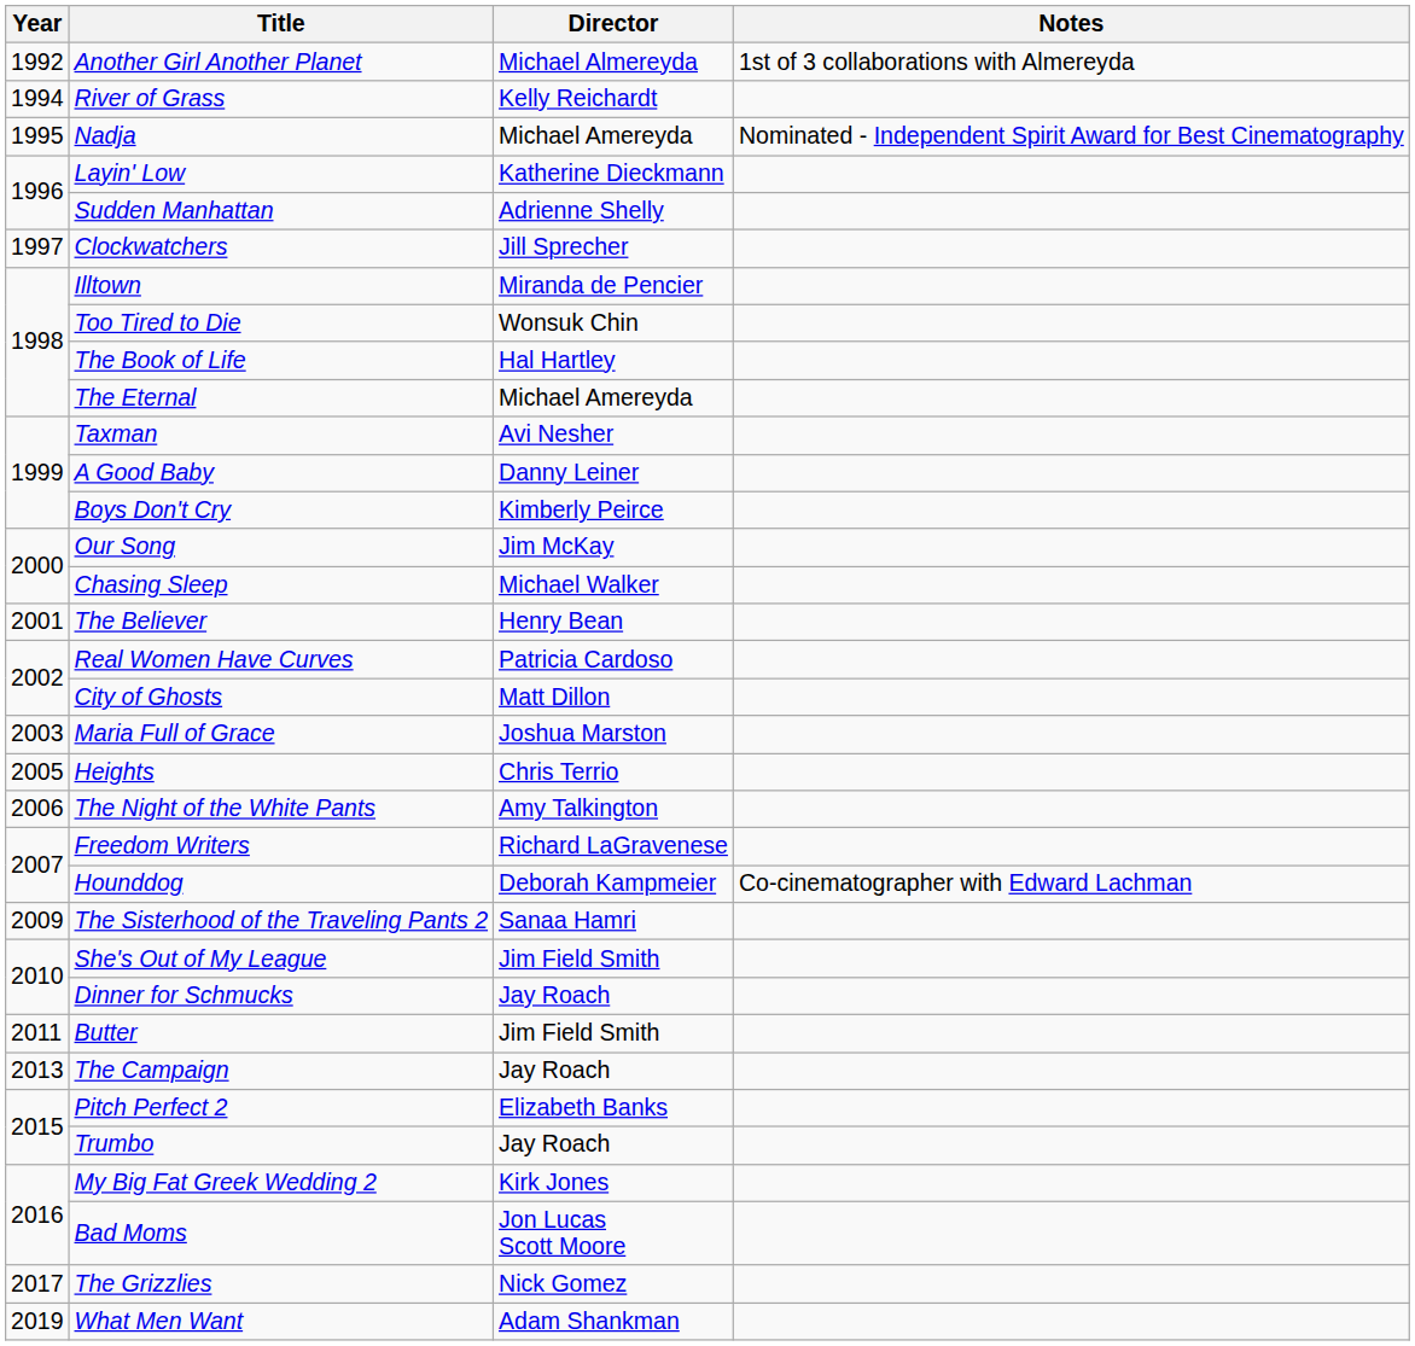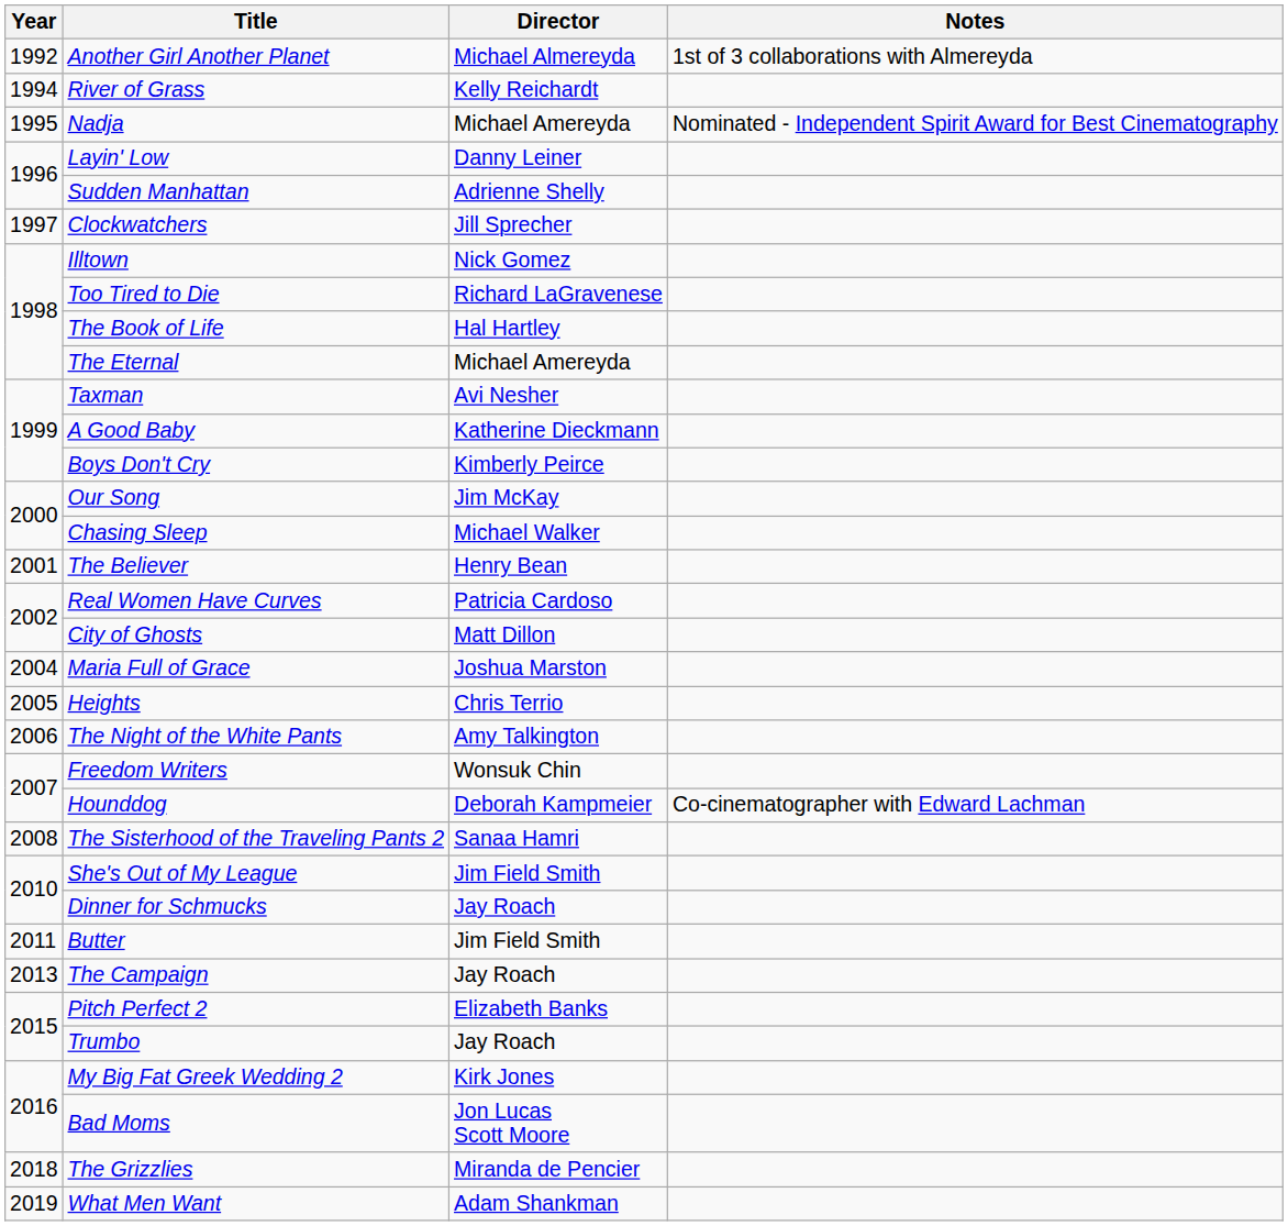Layin' Low | Director: Katherine Dieckmann -> Danny Leiner
Illtown | Director: Miranda de Pencier -> Nick Gomez
Too Tired to Die | Director: Wonsuk Chin -> Richard LaGravenese
A Good Baby | Director: Danny Leiner -> Katherine Dieckmann
Maria Full of Grace | Year: 2003 -> 2004
Freedom Writers | Director: Richard LaGravenese -> Wonsuk Chin
The Sisterhood of the Traveling Pants 2 | Year: 2009 -> 2008
The Grizzlies | Year: 2017 -> 2018
The Grizzlies | Director: Nick Gomez -> Miranda de Pencier
